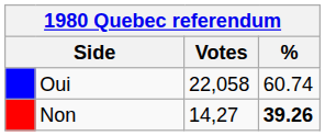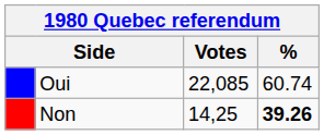Oui | Votes: 22,058 -> 22,085
Non | Votes: 14,27 -> 14,25
